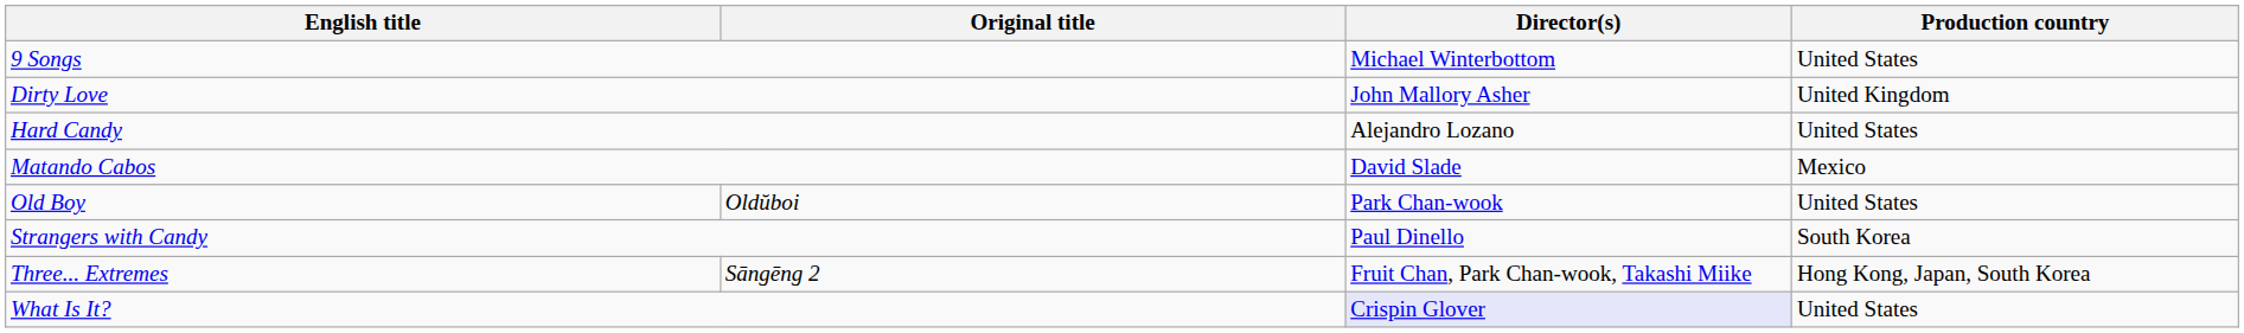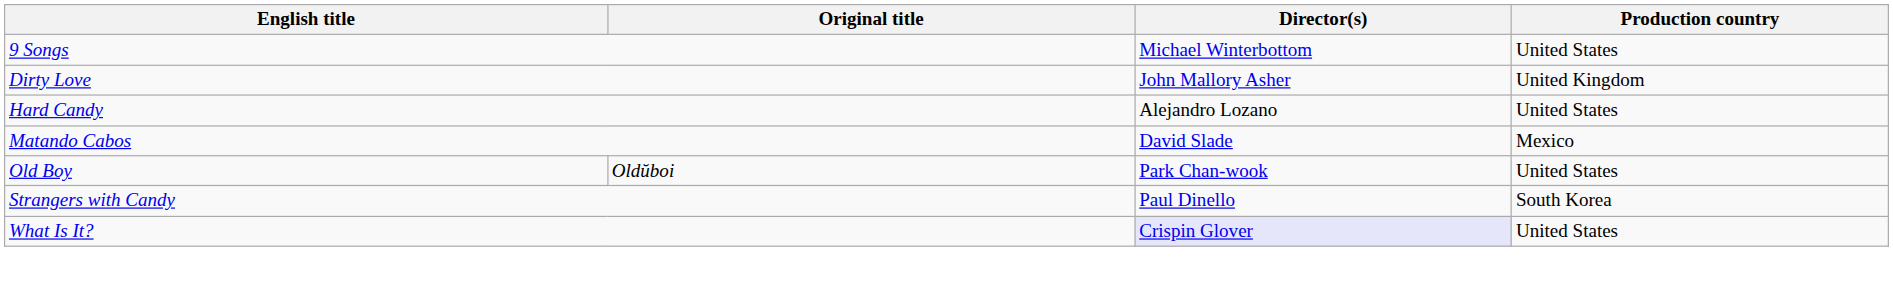- row: Three... Extremes | Sāngēng 2 | Fruit Chan, Park Chan-wook, Takashi Miike | Hong Kong, Japan, South Korea
